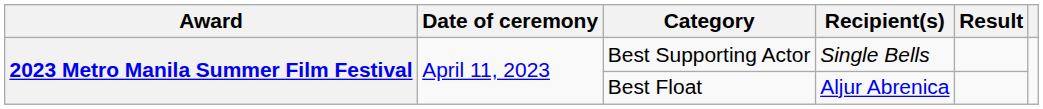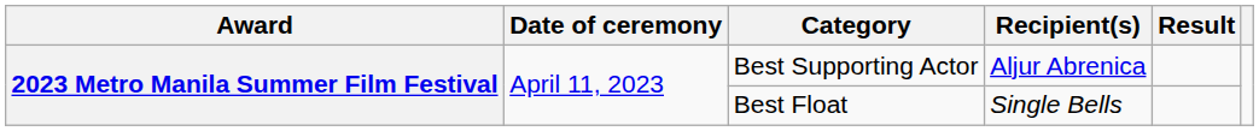Best Supporting Actor | Recipient(s): Single Bells -> Aljur Abrenica
Best Float | Recipient(s): Aljur Abrenica -> Single Bells
